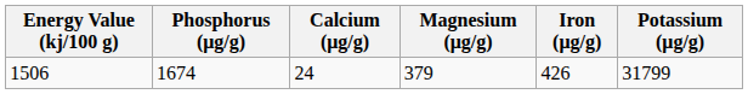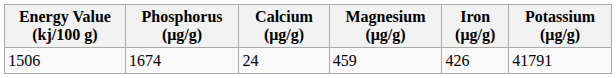1506 | Magnesium (μg/g): 379 -> 459
1506 | Potassium (μg/g): 31799 -> 41791
